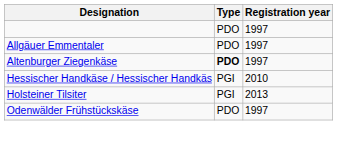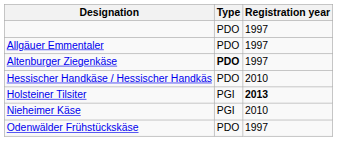Hessischer Handkäse / Hessischer Handkäs | Type: PGI -> PDO
Holsteiner Tilsiter | Registration year: normal -> bold
+ row: Nieheimer Käse | PGI | 2010
